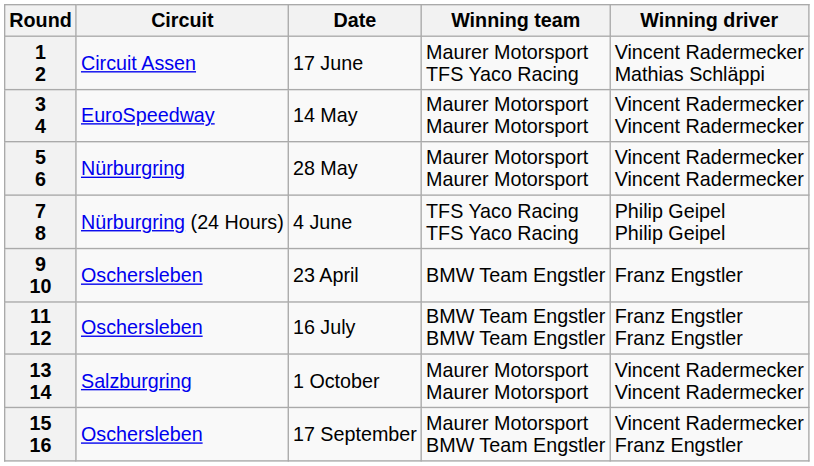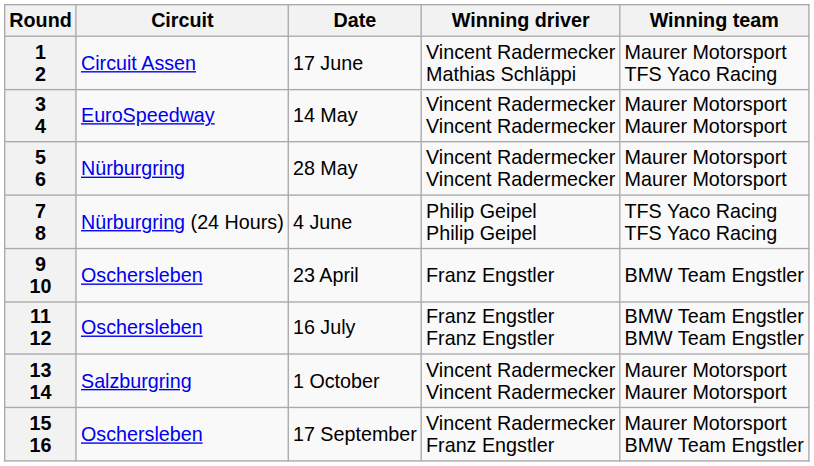columns swapped: Winning driver <-> Winning team
